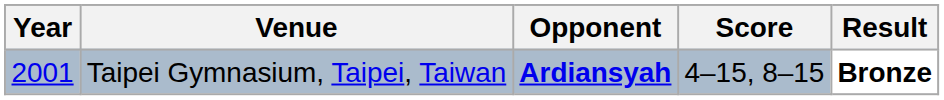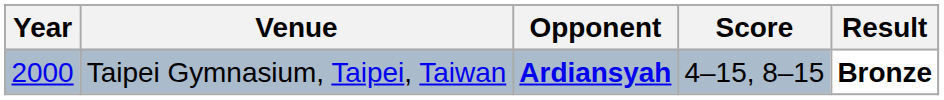Taipei Gymnasium, Taipei, Taiwan | Year: 2001 -> 2000
